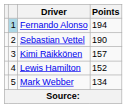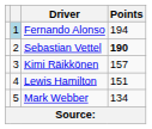Sebastian Vettel | Points: normal -> bold
Lewis Hamilton | Points: 152 -> 151
